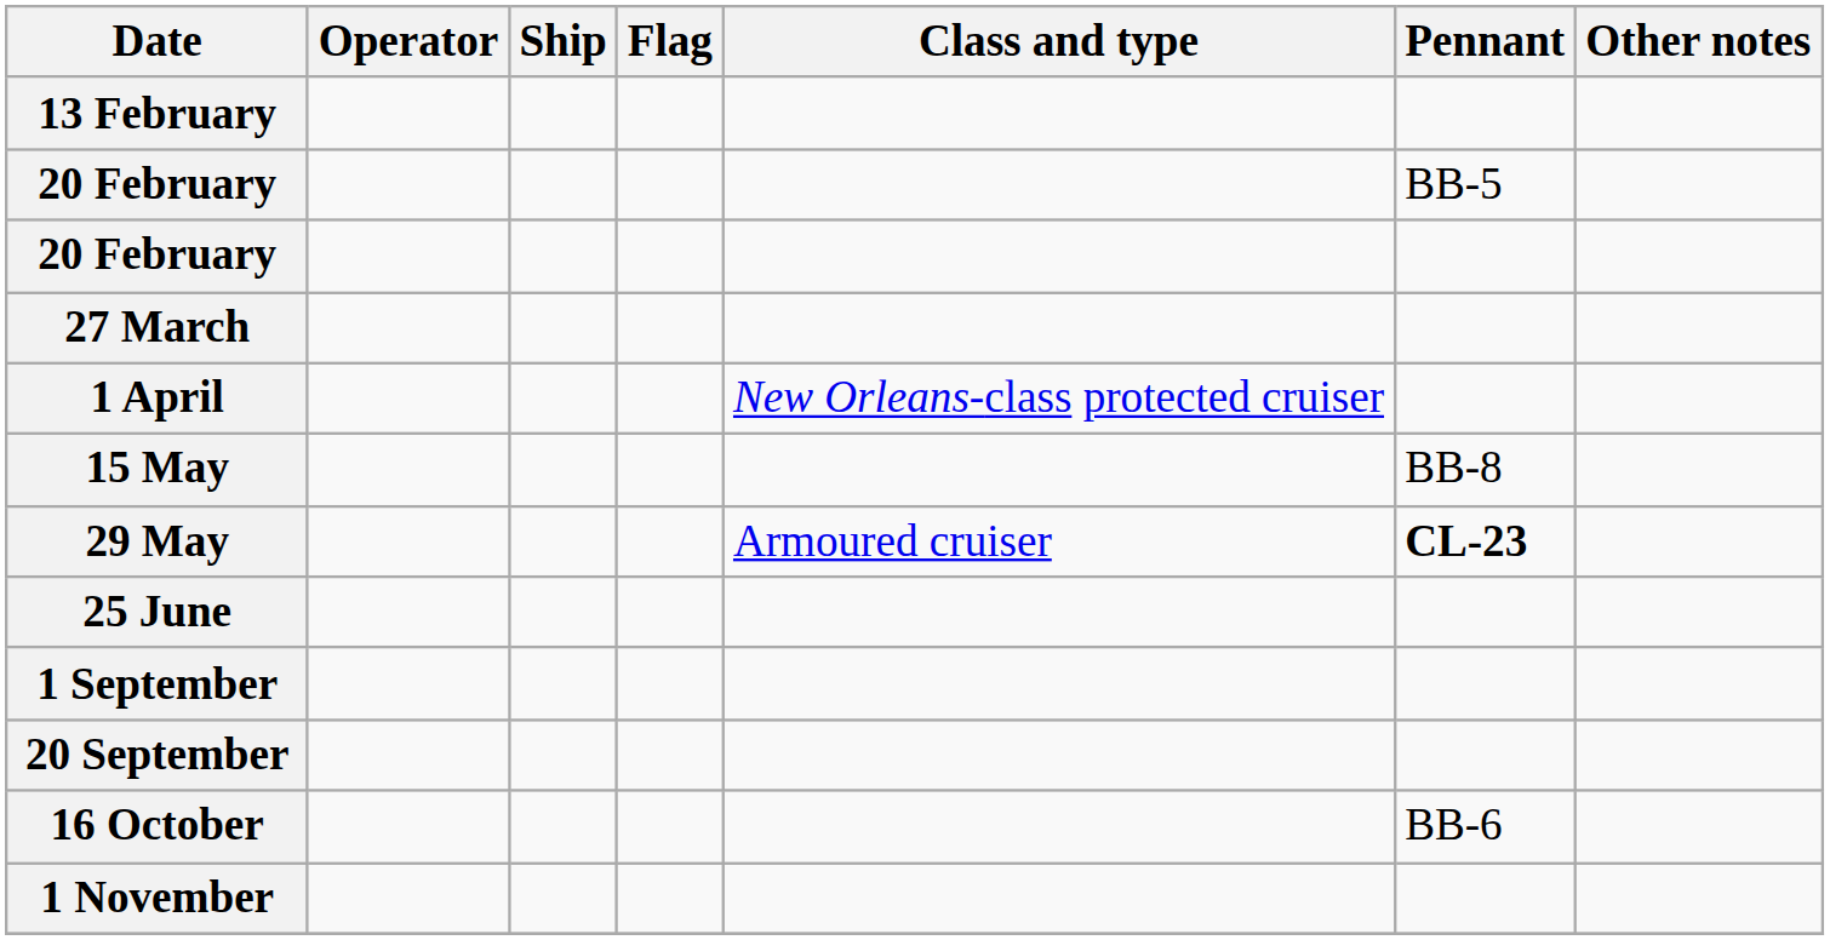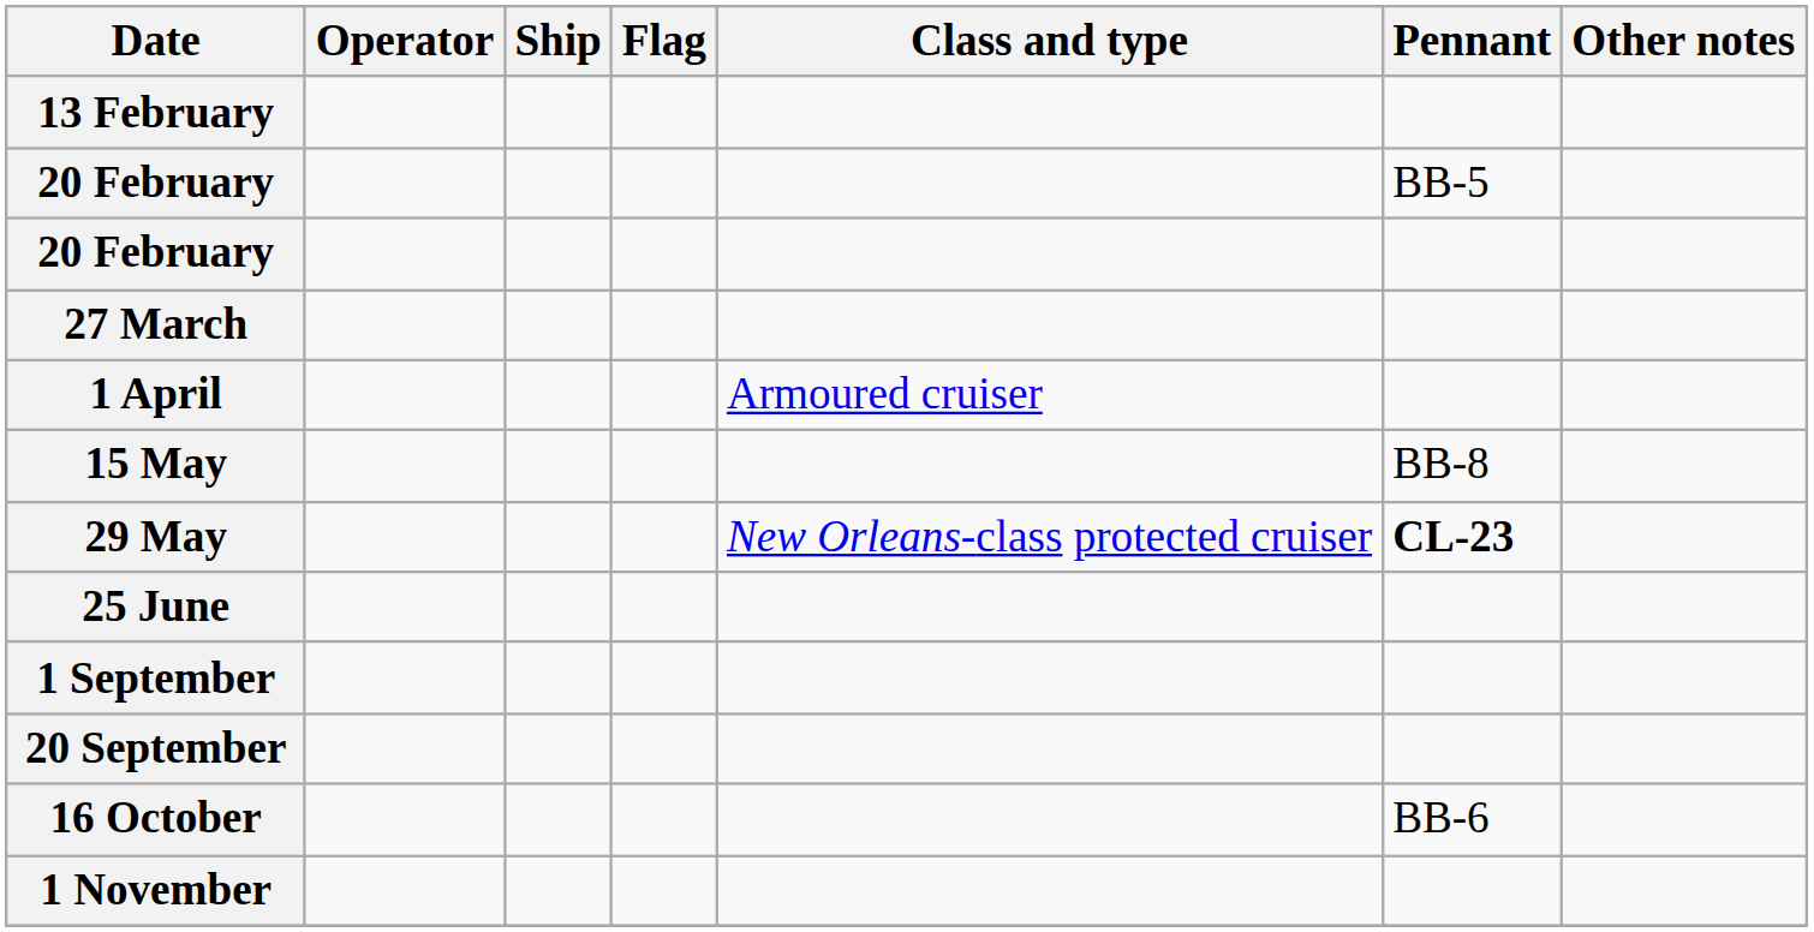1 April | Class and type: New Orleans-class protected cruiser -> Armoured cruiser
29 May | Class and type: Armoured cruiser -> New Orleans-class protected cruiser
